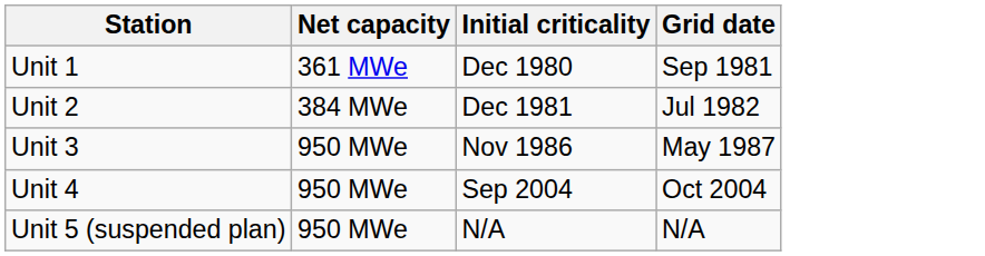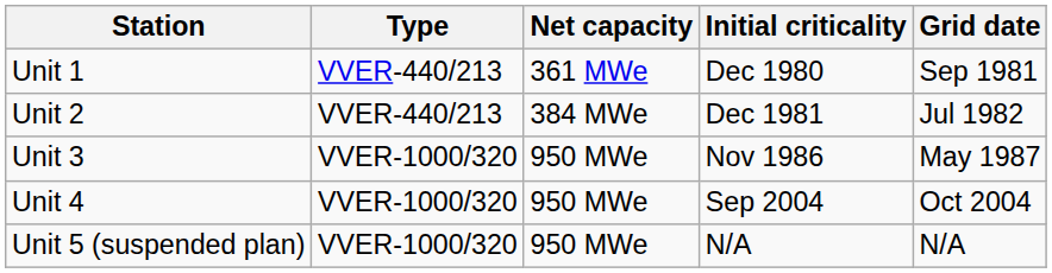+ column: Type | VVER-440/213 | VVER-440/213 | VVER-1000/320 | VVER-1000/320 | VVER-1000/320
